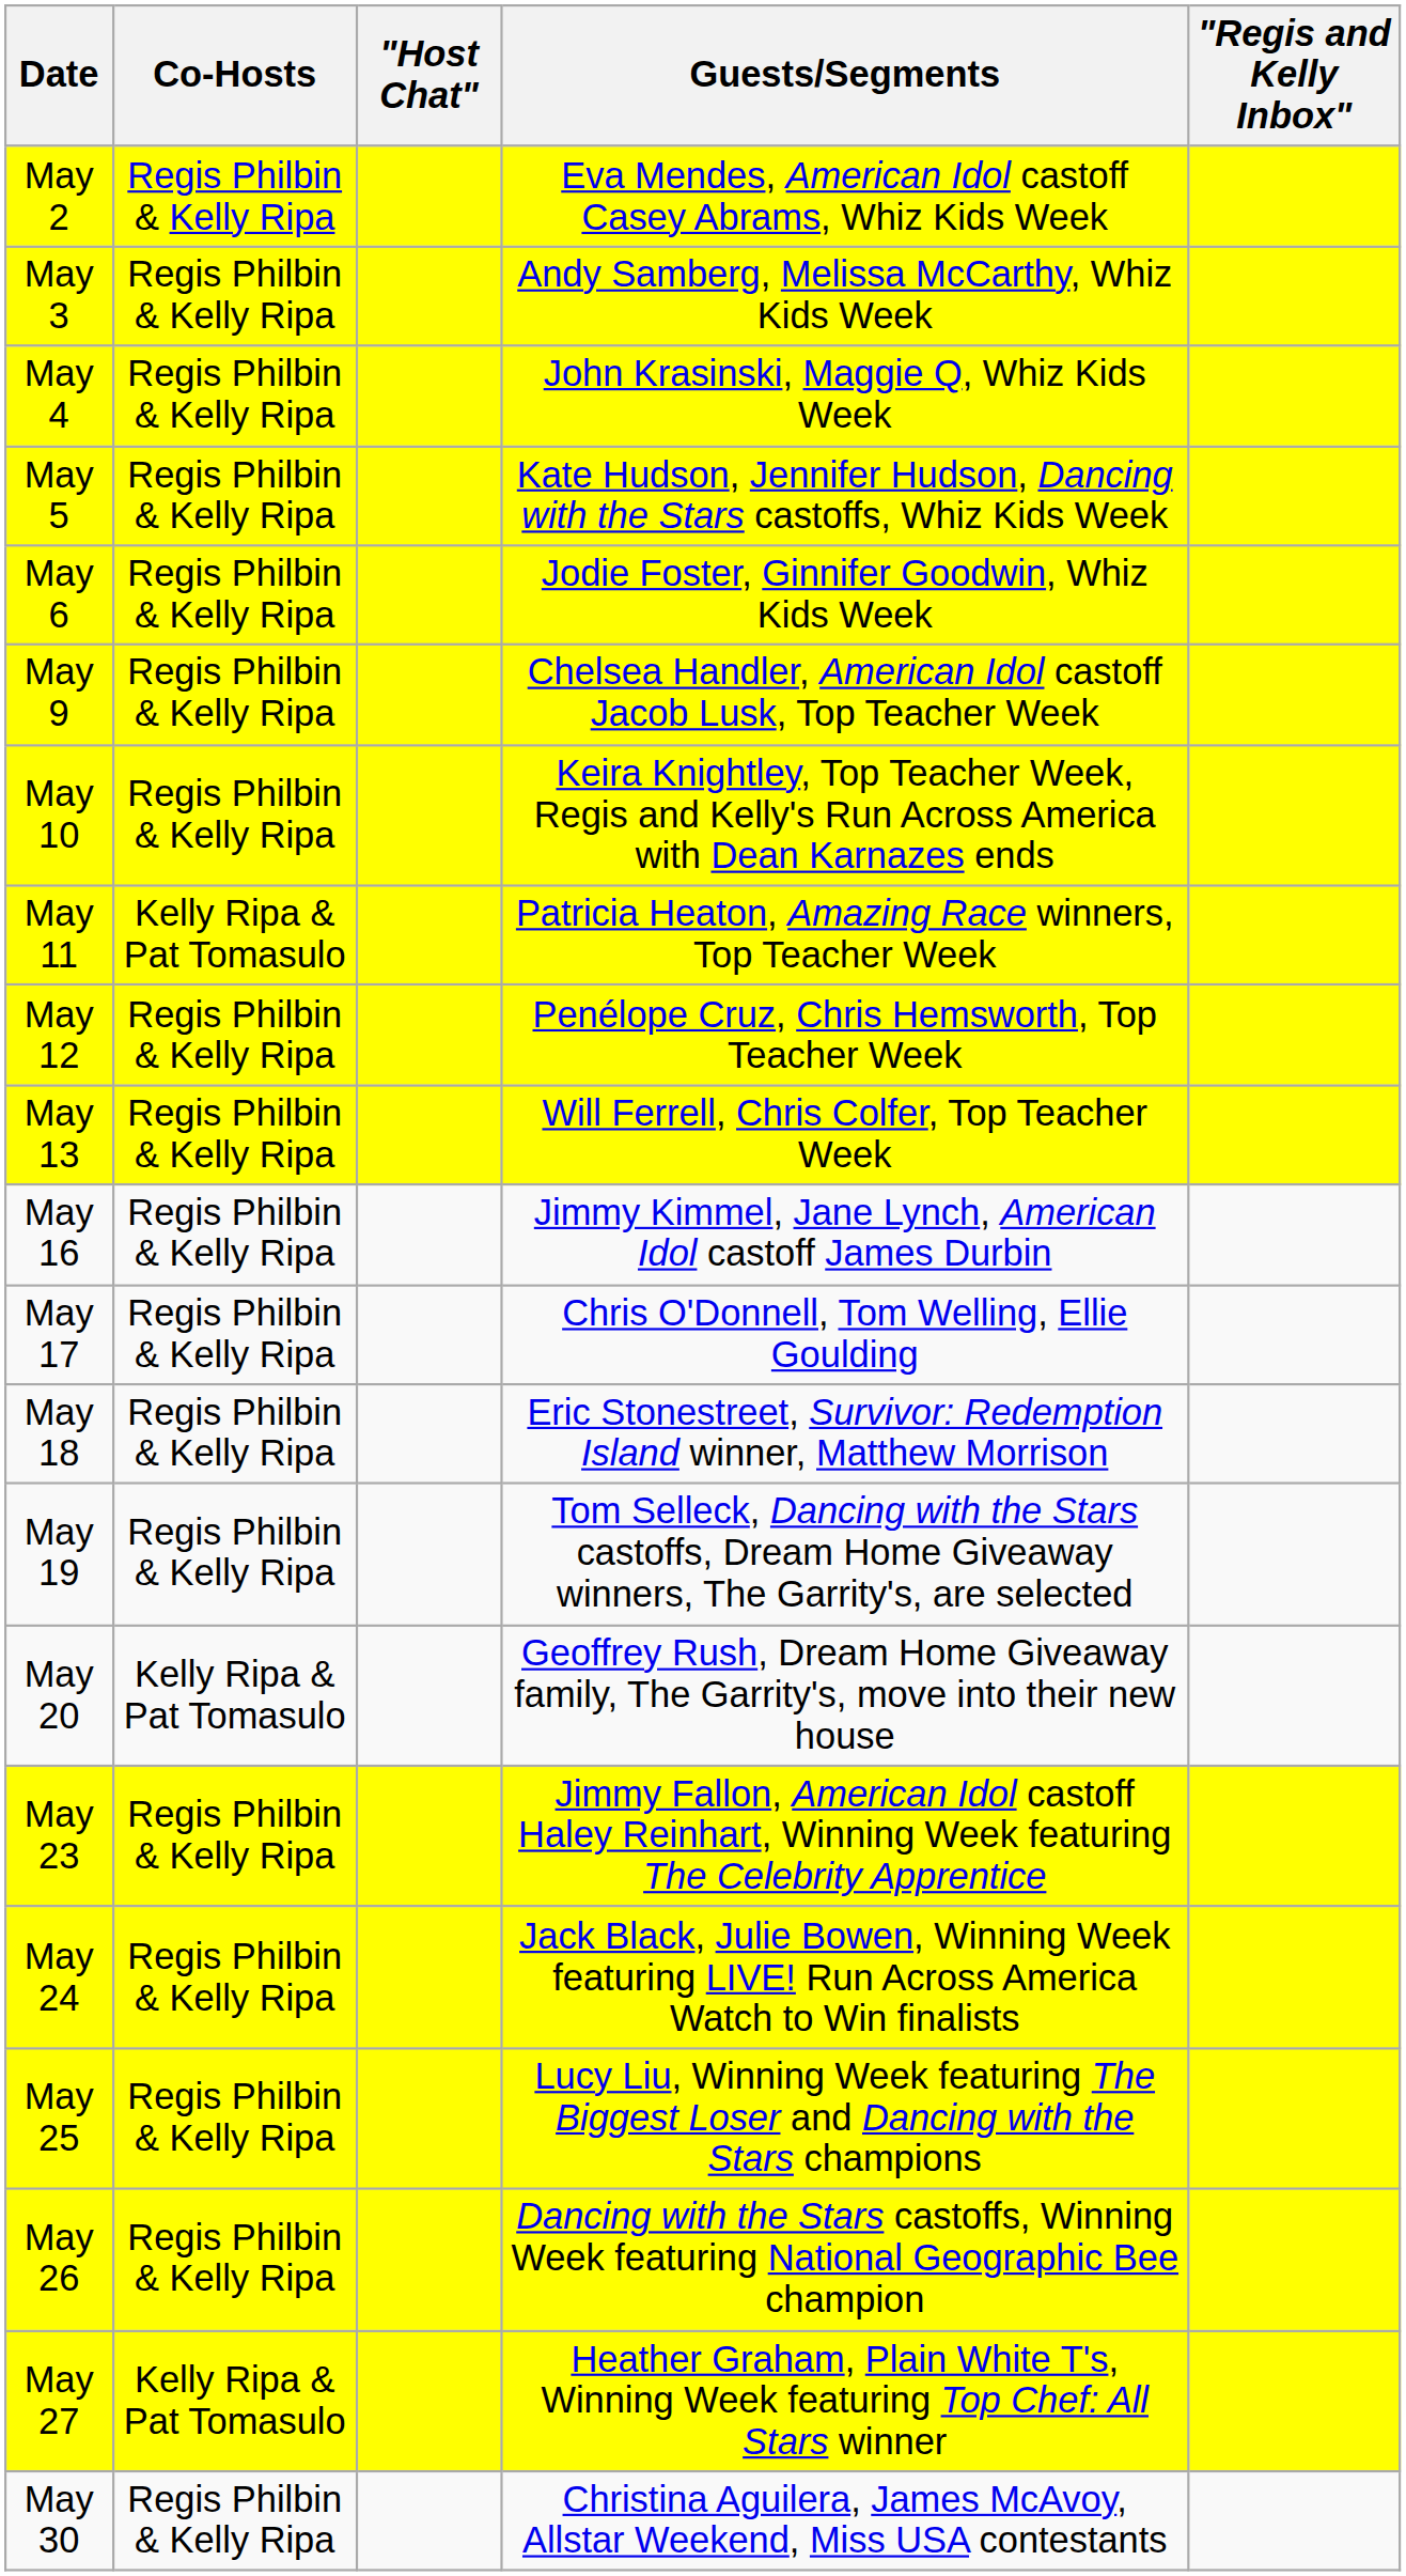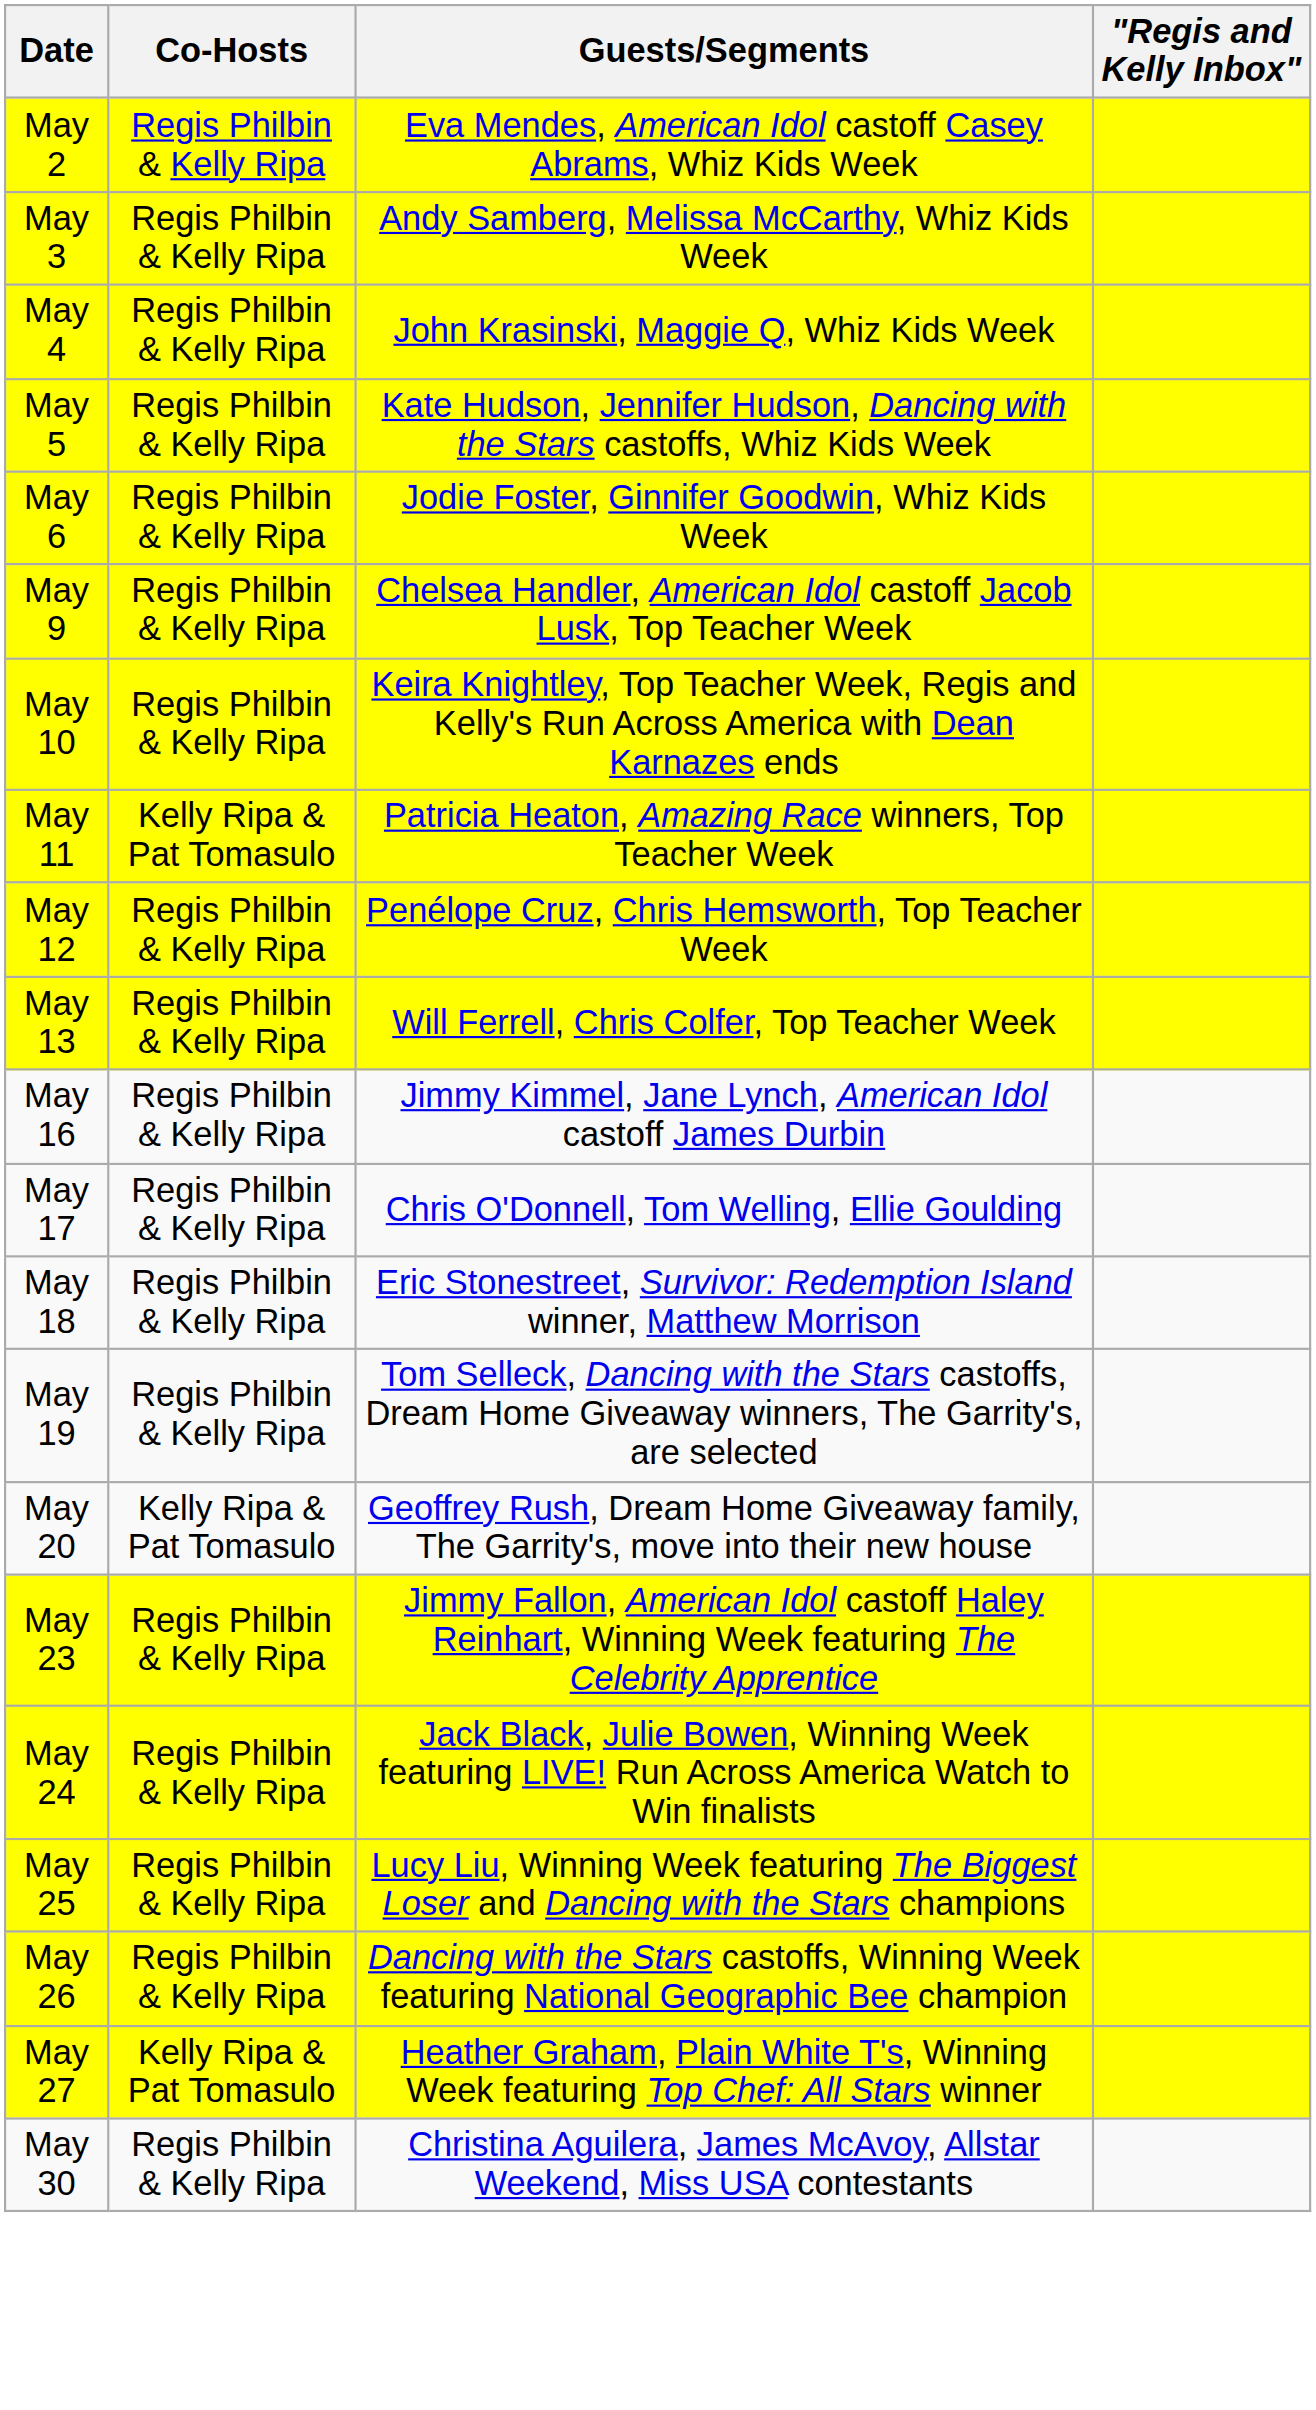- column: "Host Chat"
